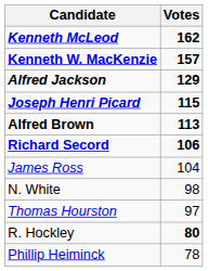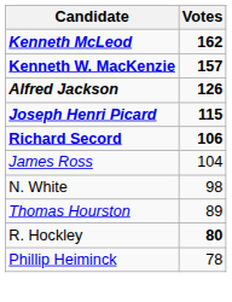Alfred Jackson | Votes: 129 -> 126
- row: Alfred Brown | 113
Thomas Hourston | Votes: 97 -> 89
